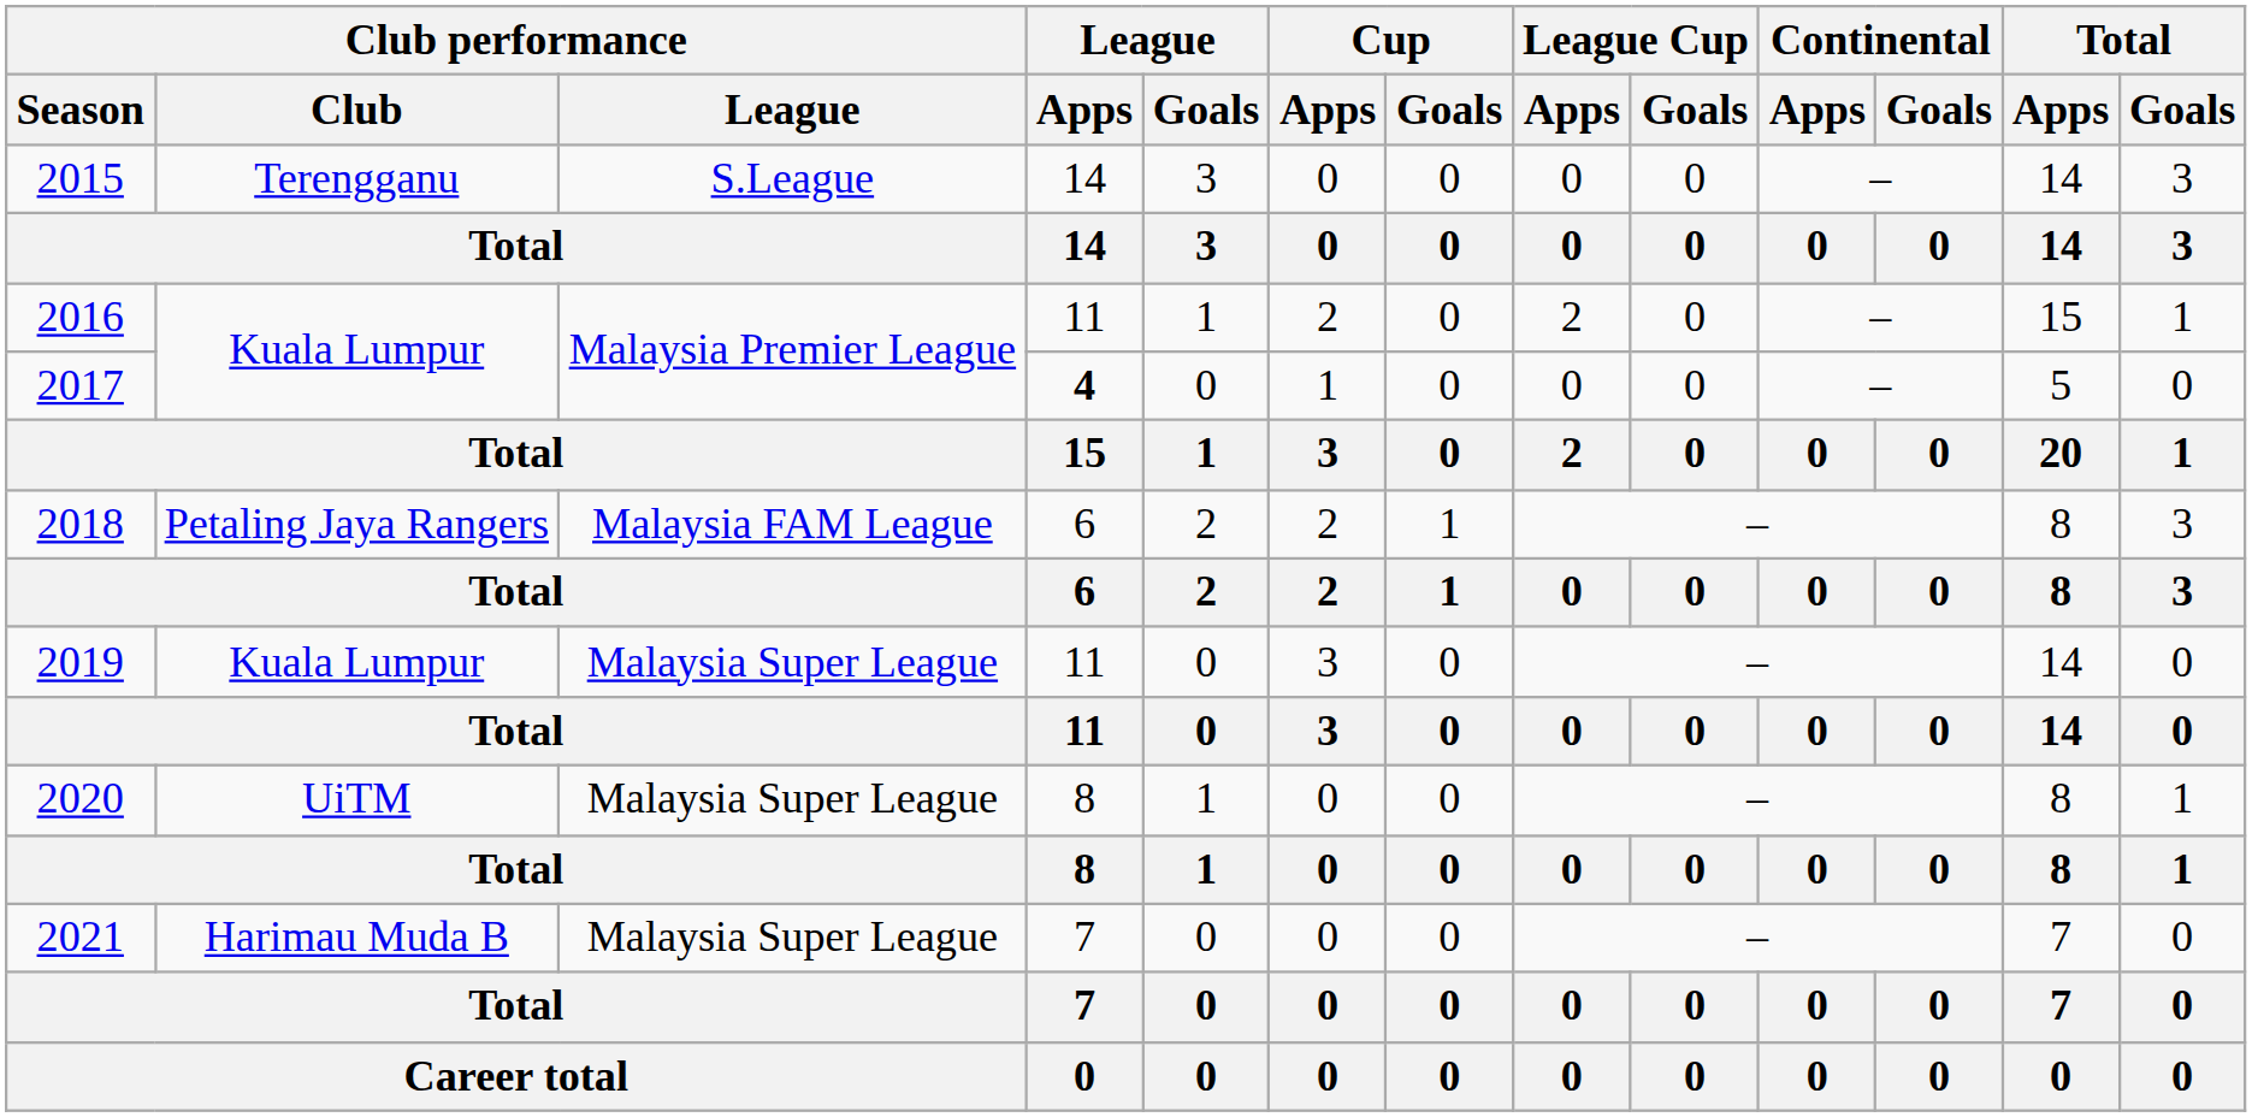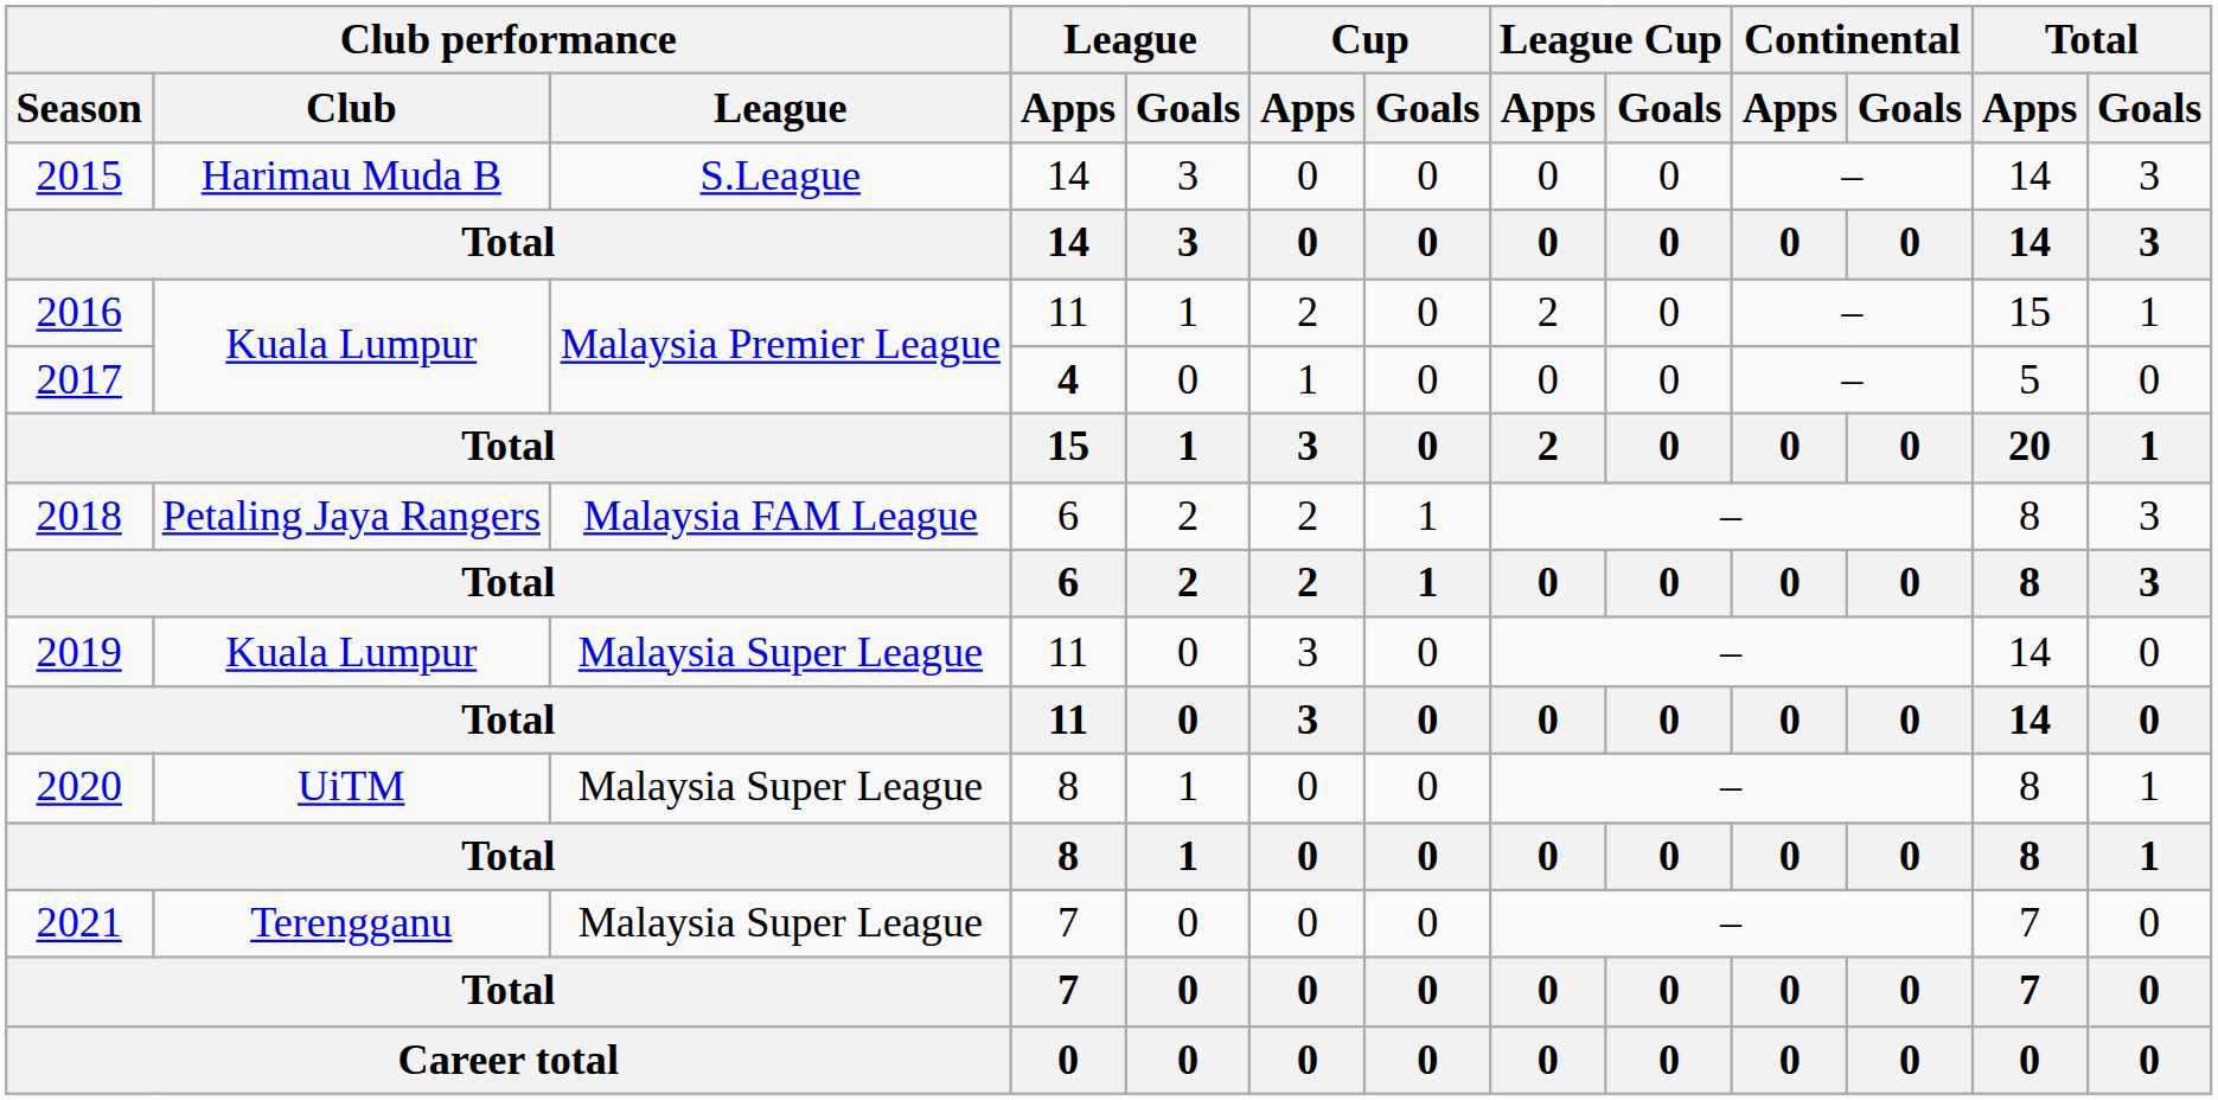2015 | Club performance / Club: Terengganu -> Harimau Muda B
2021 | Club performance / Club: Harimau Muda B -> Terengganu
